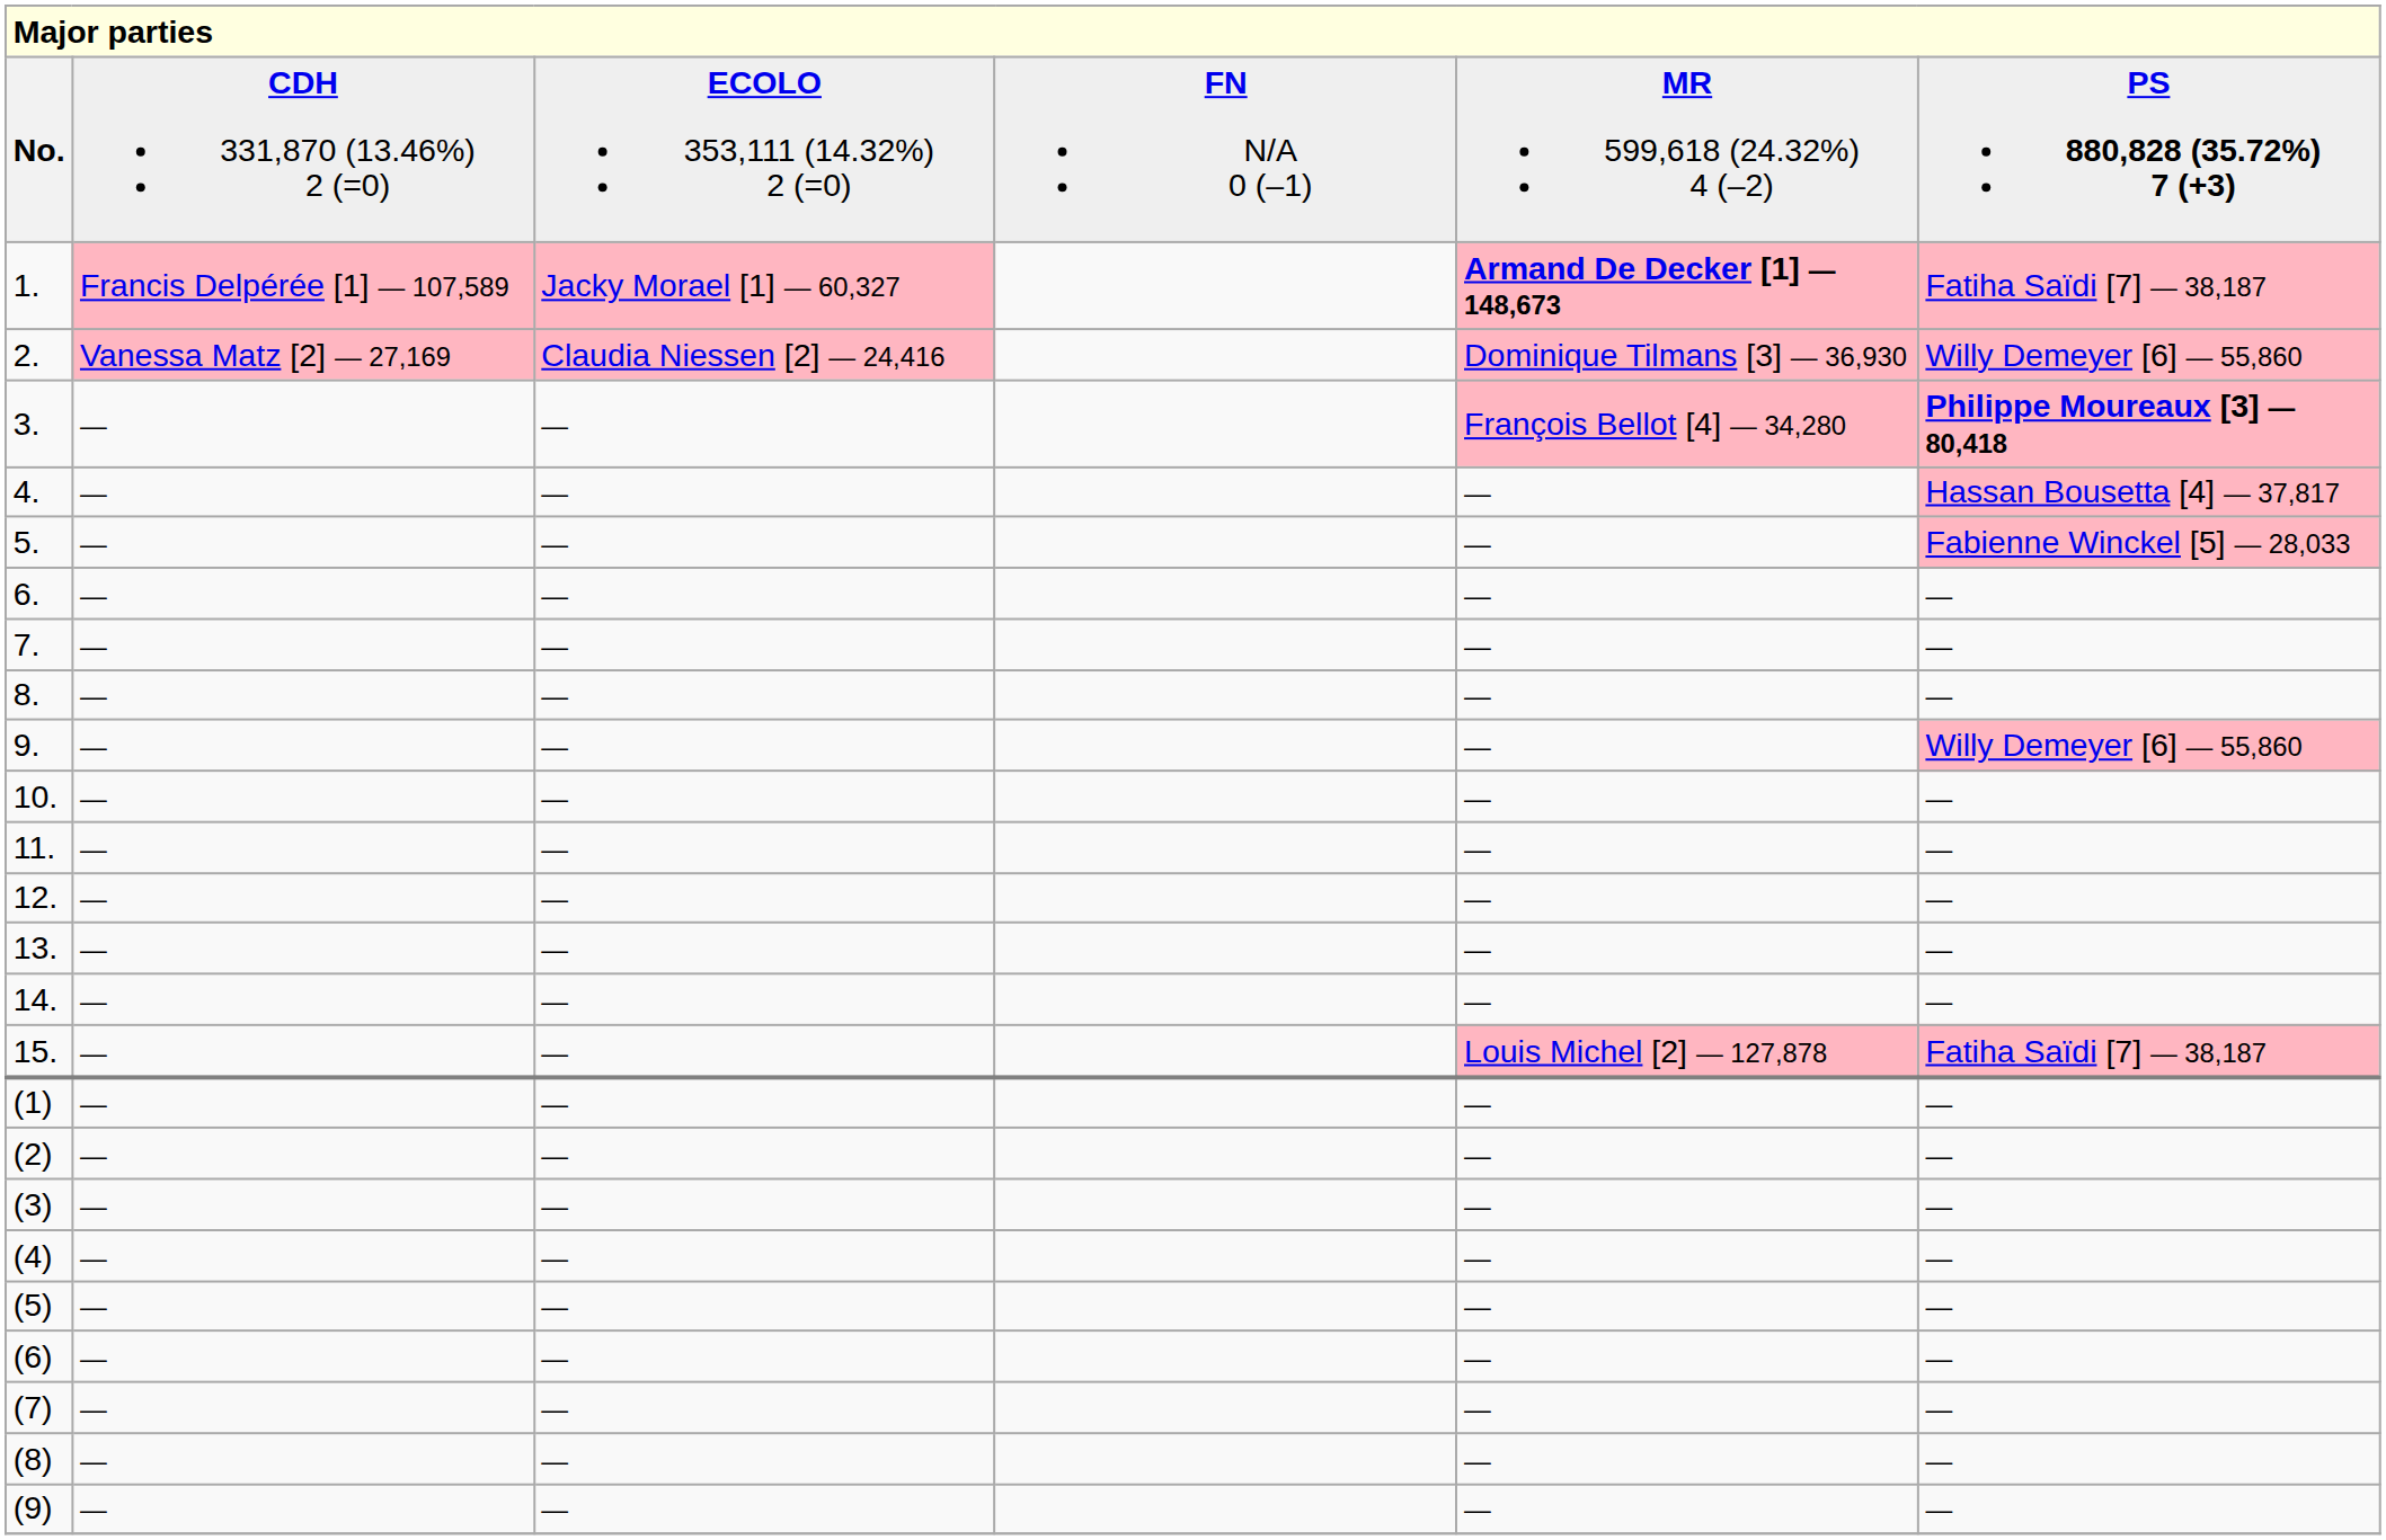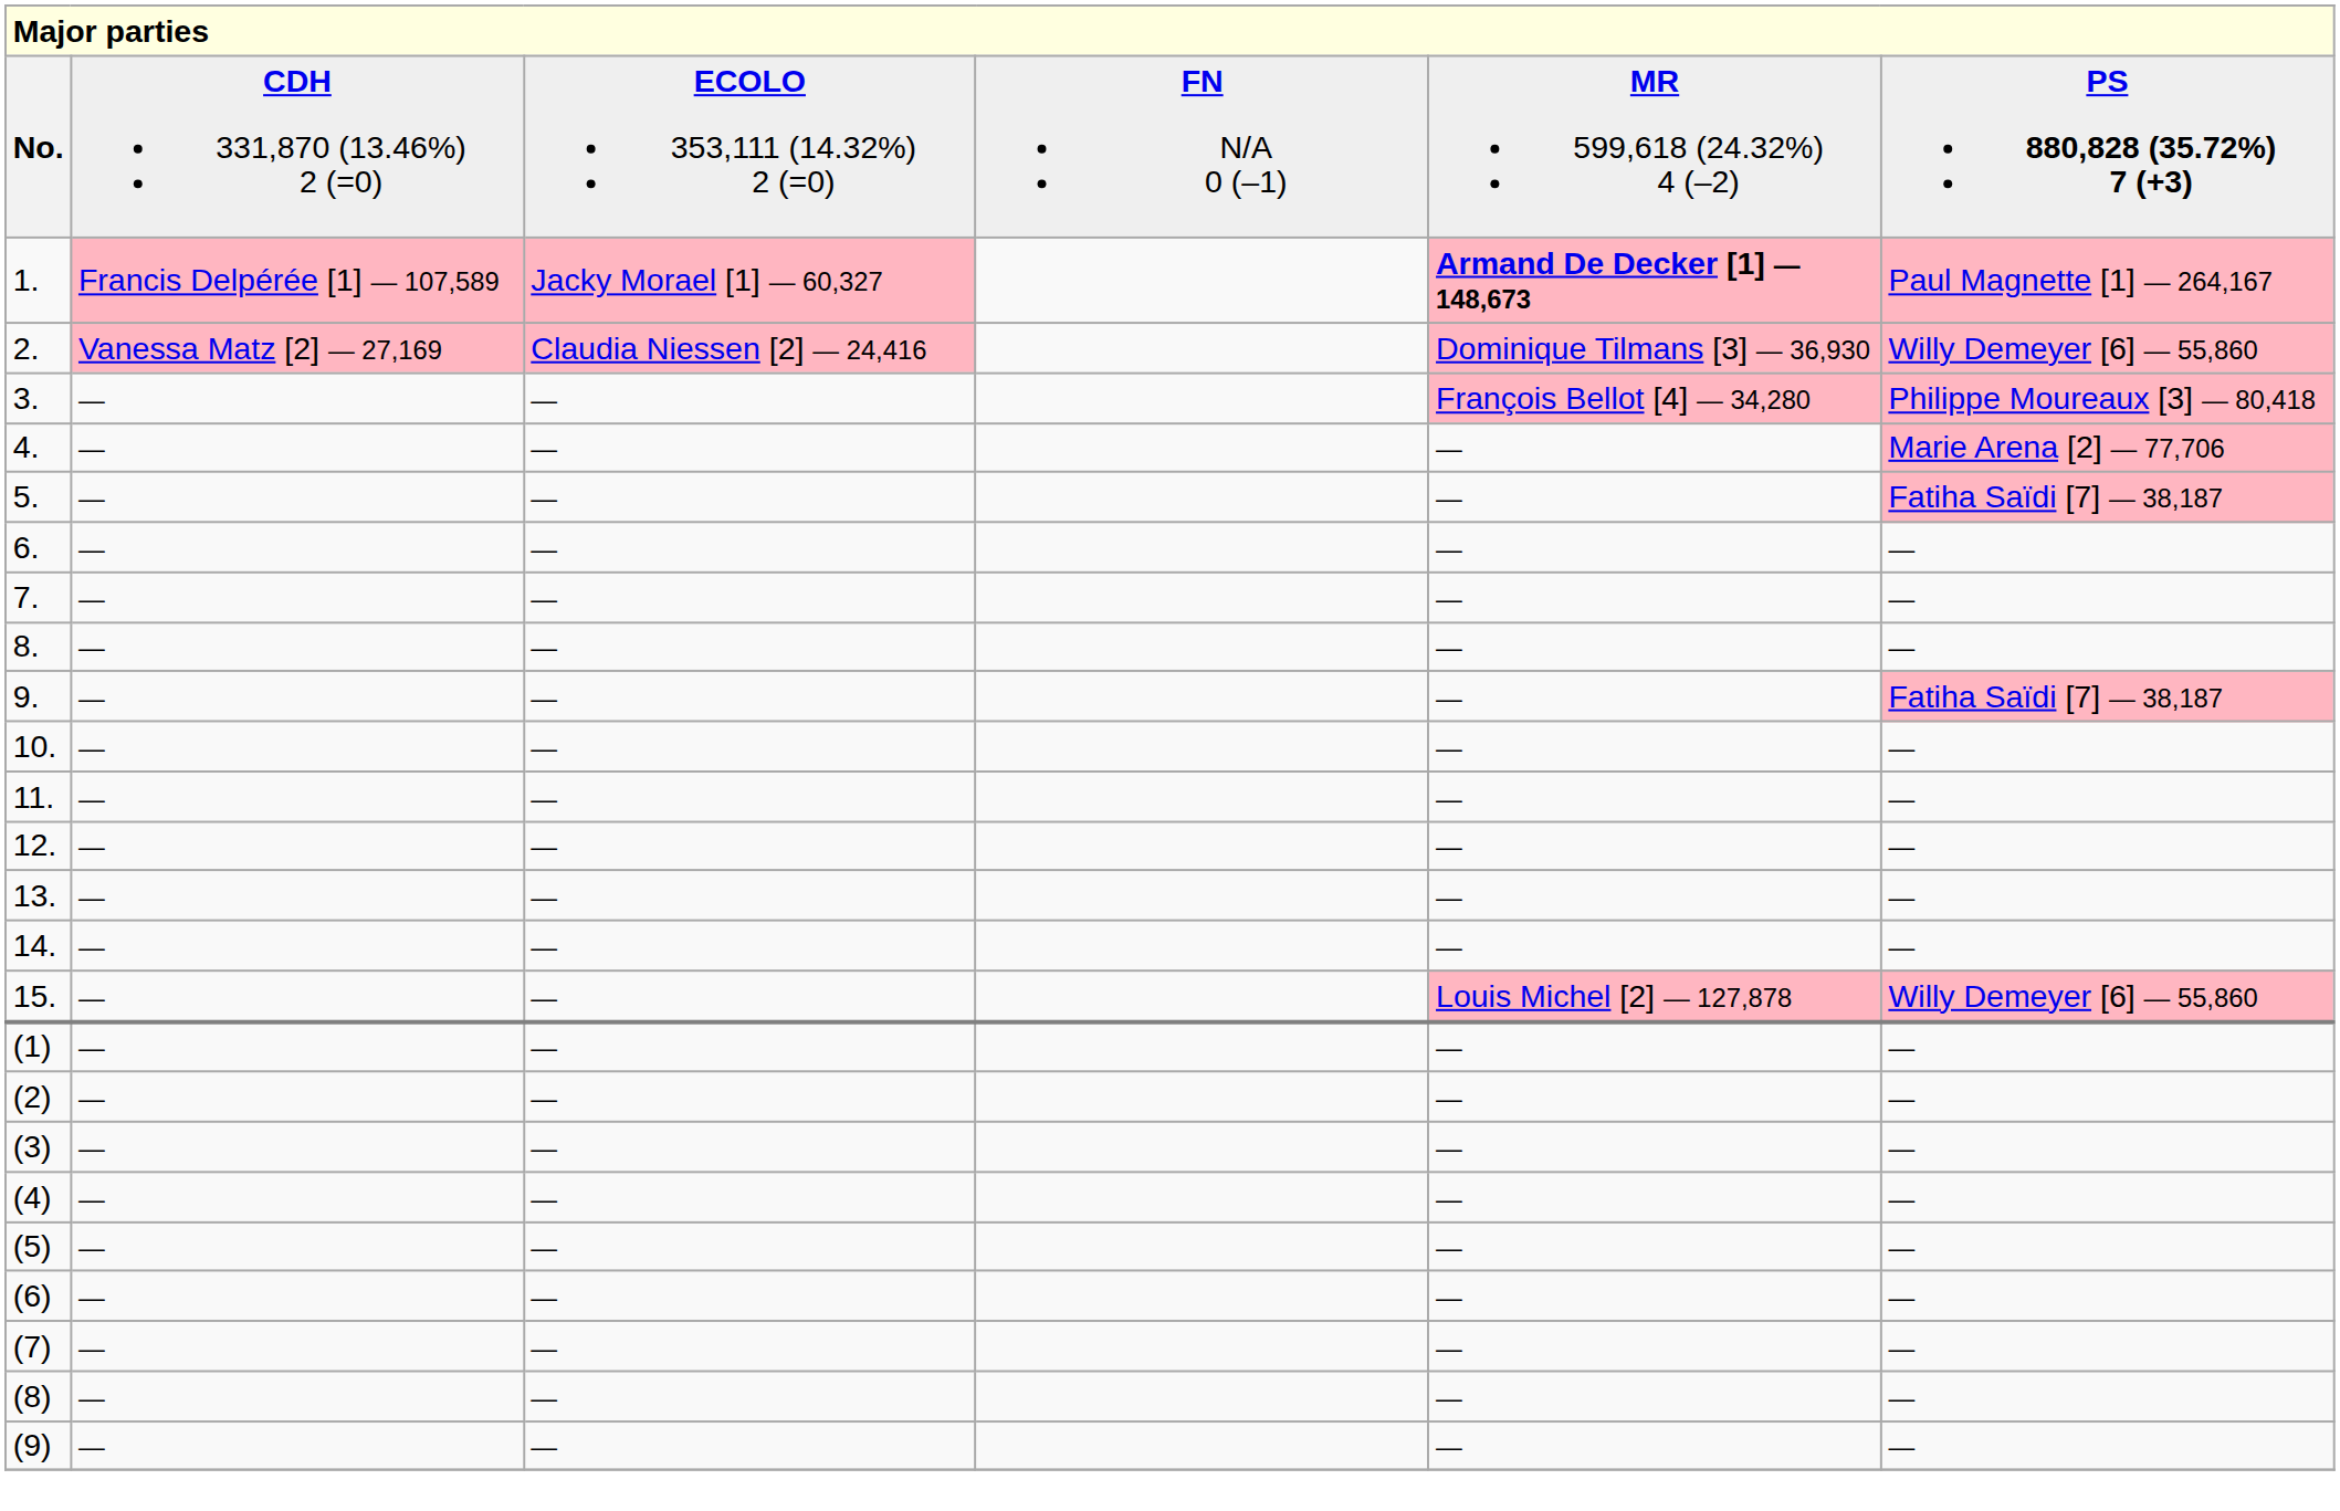1. | column 6: Fatiha Saïdi [7] — 38,187 -> Paul Magnette [1] — 264,167
3. | column 6: bold -> normal
4. | column 6: Hassan Bousetta [4] — 37,817 -> Marie Arena [2] — 77,706
5. | column 6: Fabienne Winckel [5] — 28,033 -> Fatiha Saïdi [7] — 38,187
9. | column 6: Willy Demeyer [6] — 55,860 -> Fatiha Saïdi [7] — 38,187
15. | column 6: Fatiha Saïdi [7] — 38,187 -> Willy Demeyer [6] — 55,860
